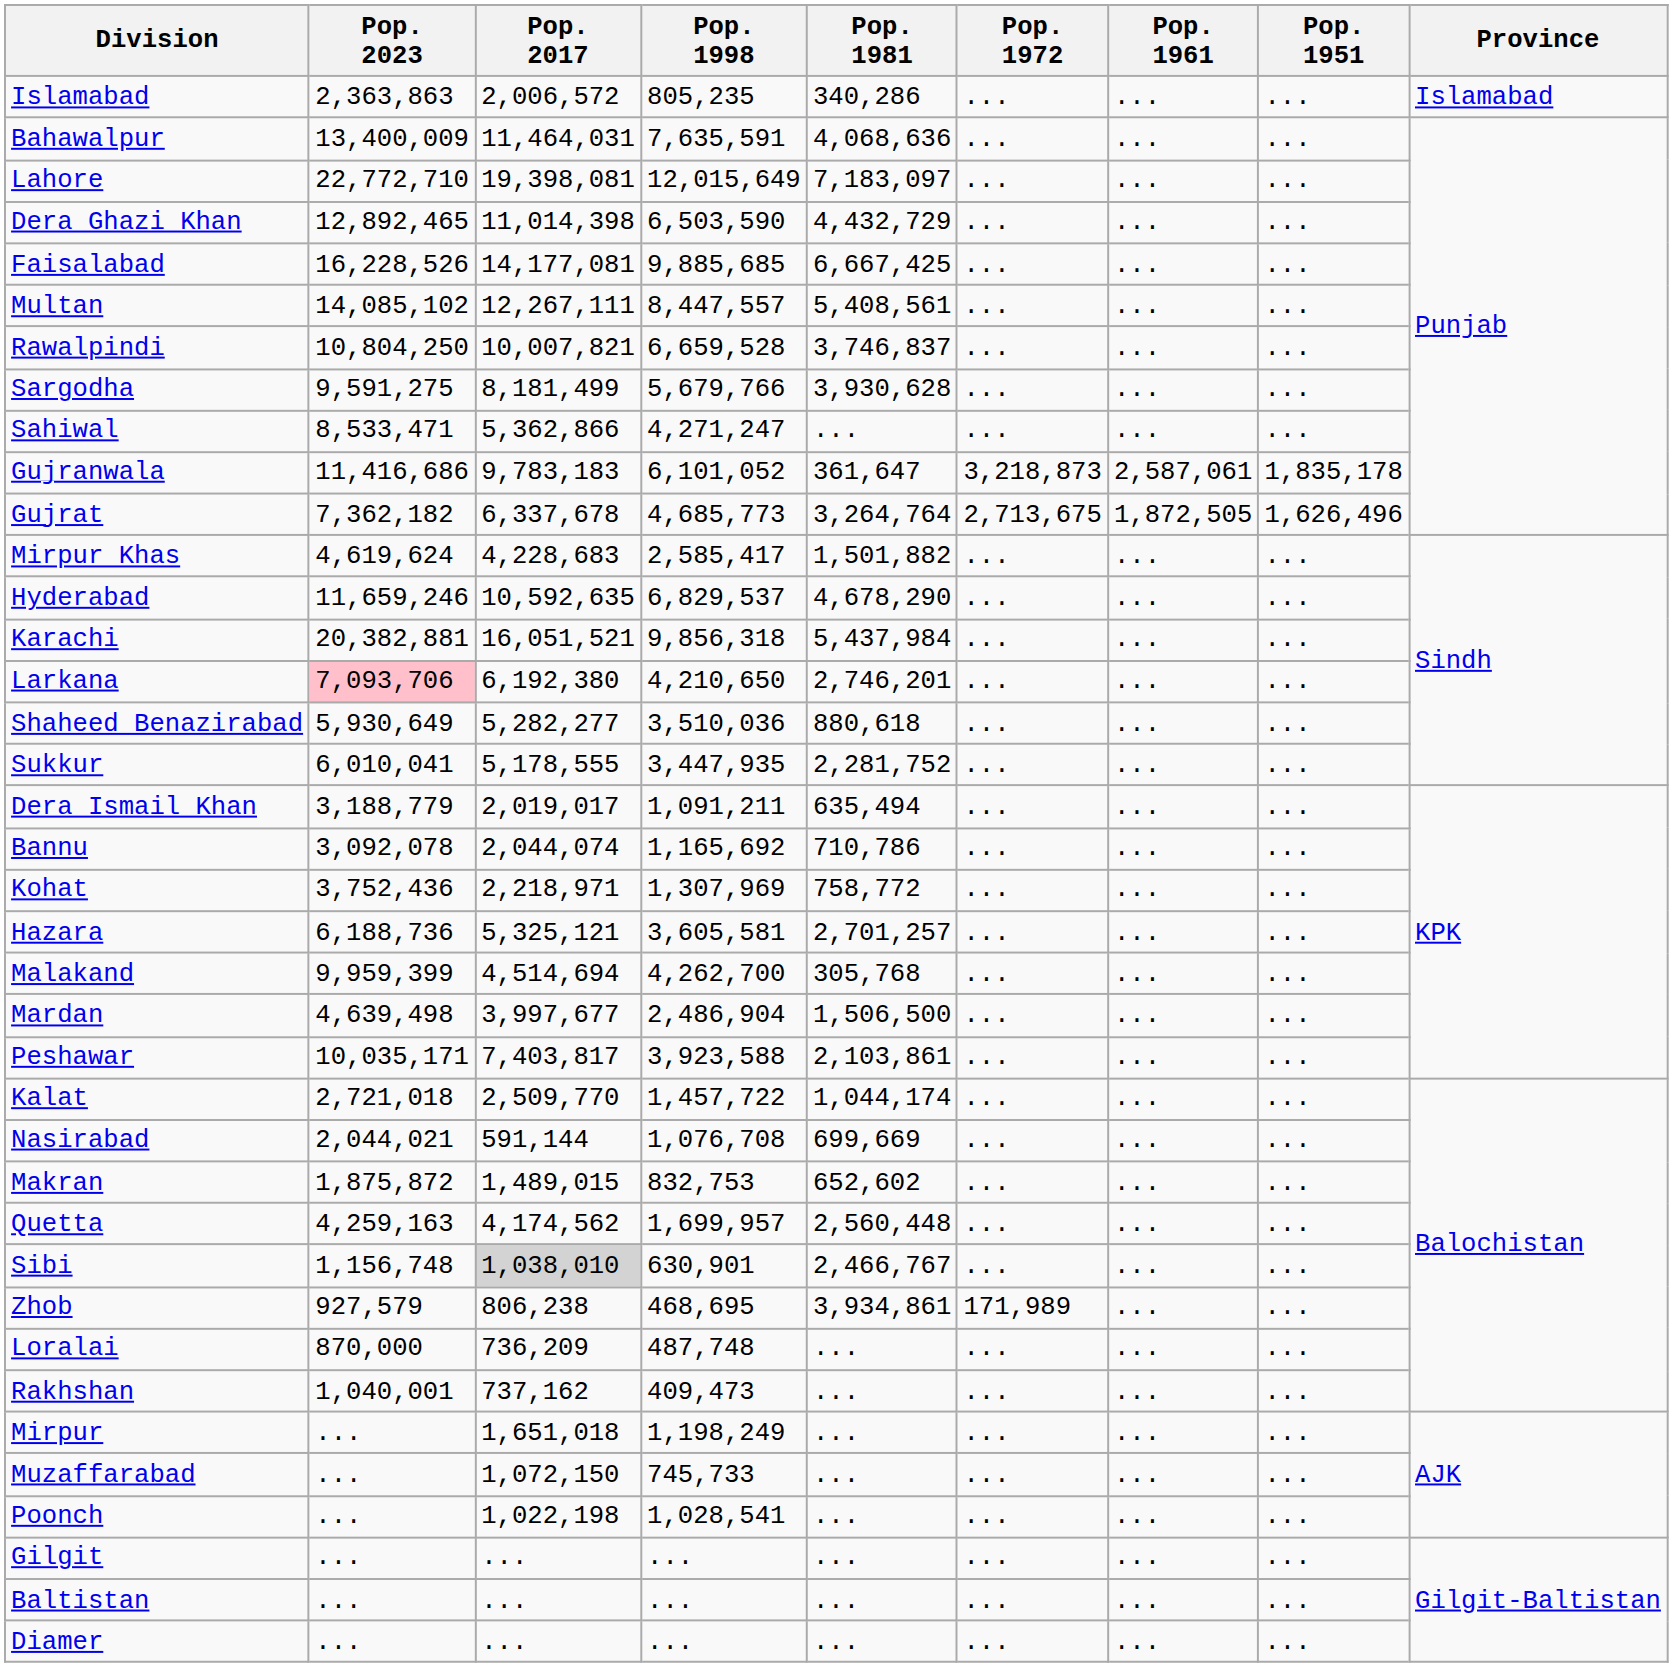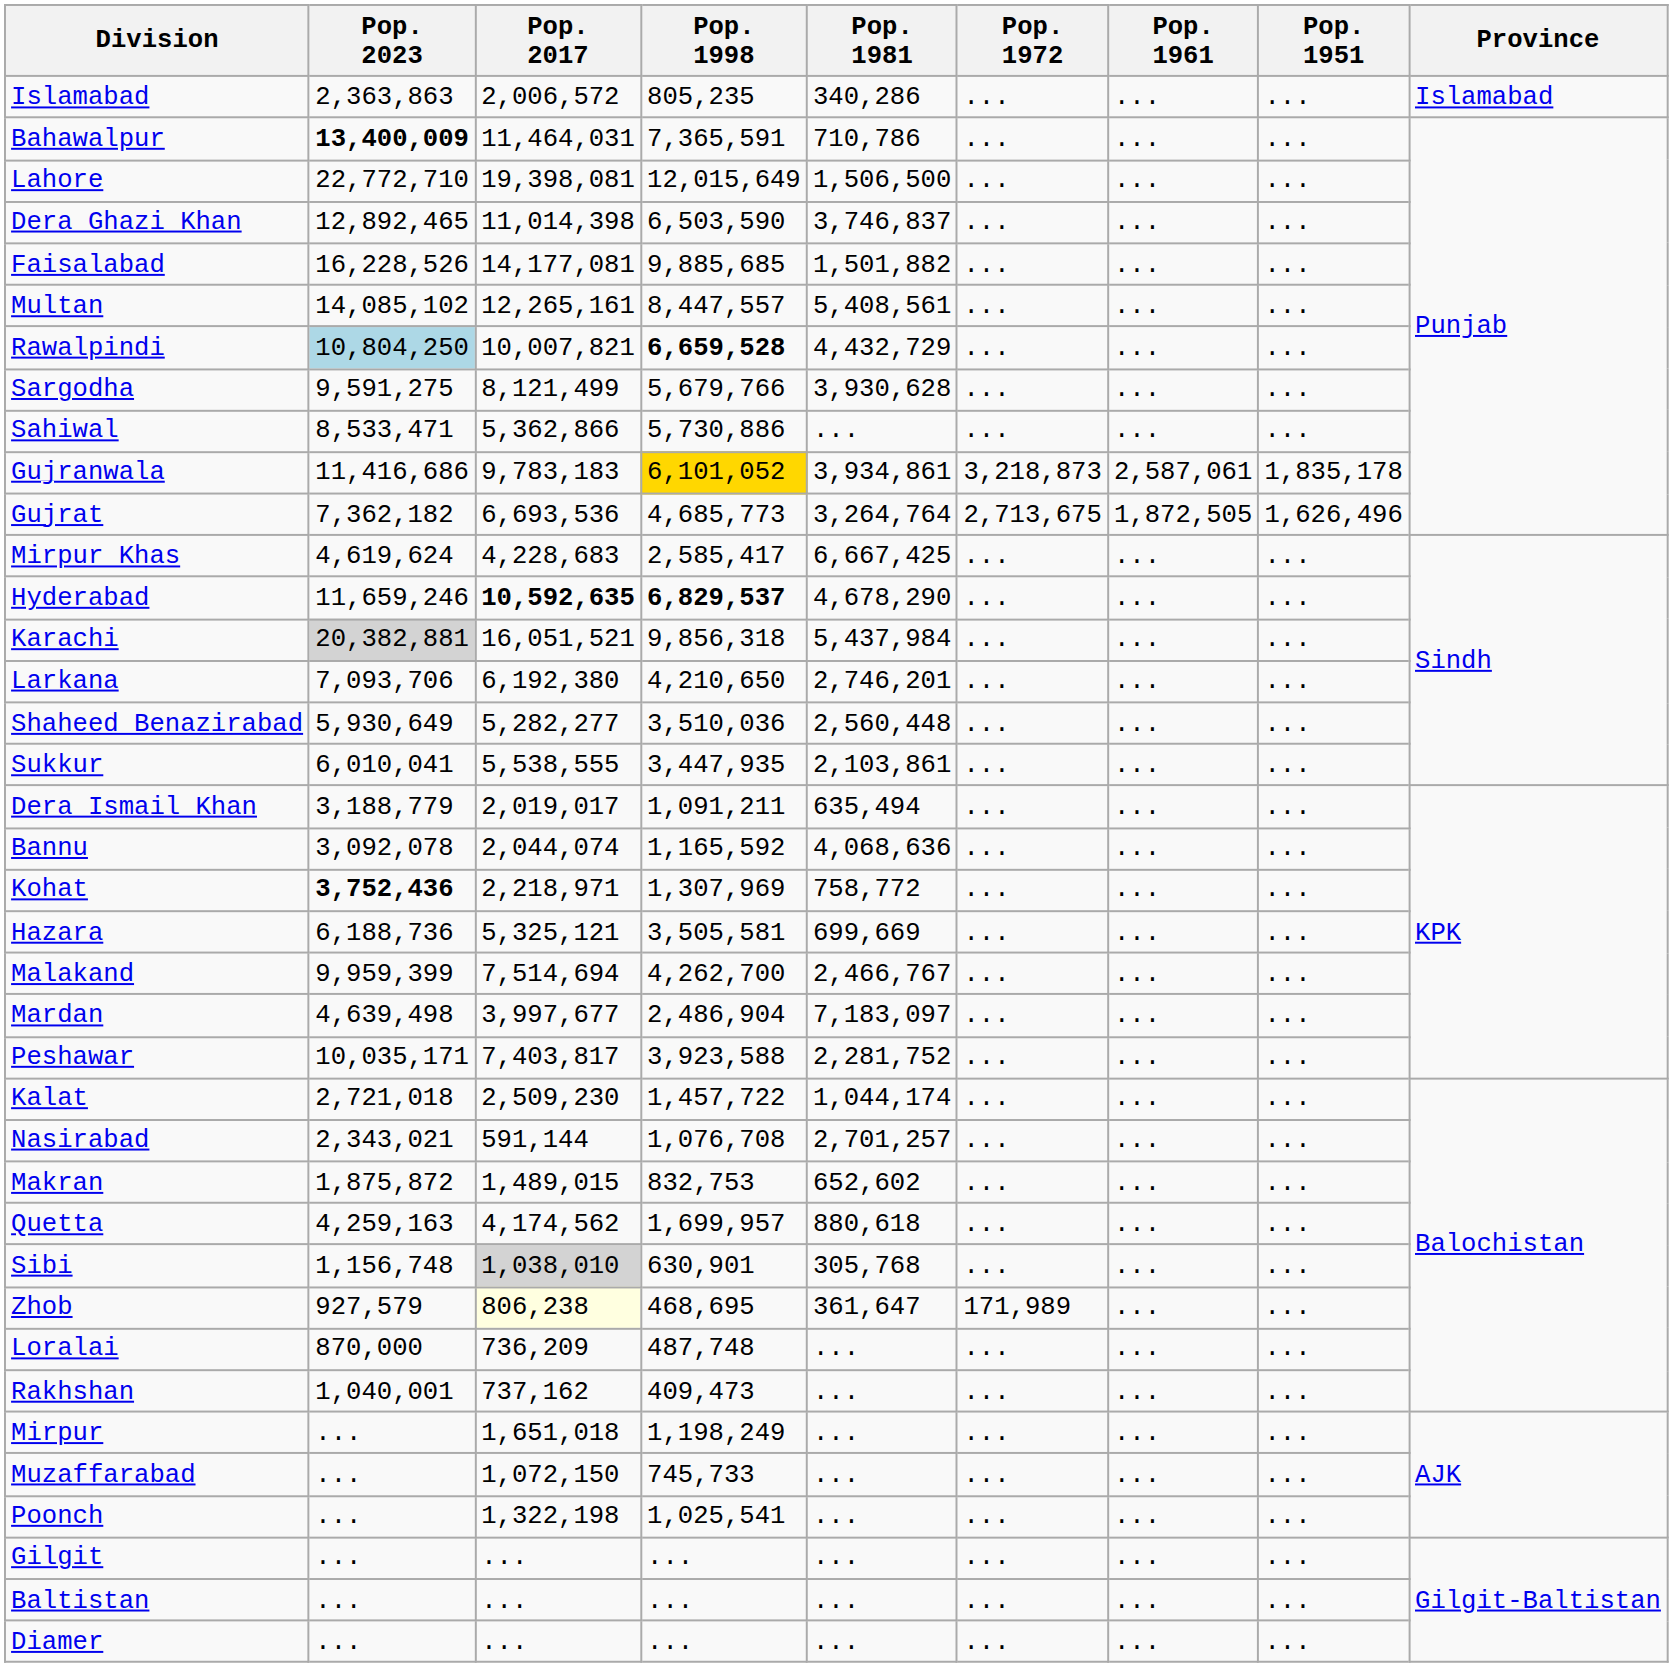Bahawalpur | Pop. 2023: normal -> bold
Bahawalpur | Pop. 1998: 7,635,591 -> 7,365,591
Bahawalpur | Pop. 1981: 4,068,636 -> 710,786
Lahore | Pop. 1981: 7,183,097 -> 1,506,500
Dera Ghazi Khan | Pop. 1981: 4,432,729 -> 3,746,837
Faisalabad | Pop. 1981: 6,667,425 -> 1,501,882
Multan | Pop. 2017: 12,267,111 -> 12,265,161
Rawalpindi | Pop. 2023: no background -> lightblue background
Rawalpindi | Pop. 1998: normal -> bold
Rawalpindi | Pop. 1981: 3,746,837 -> 4,432,729
Sargodha | Pop. 2017: 8,181,499 -> 8,121,499
Sahiwal | Pop. 1998: 4,271,247 -> 5,730,886
Gujranwala | Pop. 1998: no background -> gold background
Gujranwala | Pop. 1981: 361,647 -> 3,934,861
Gujrat | Pop. 2017: 6,337,678 -> 6,693,536
Mirpur Khas | Pop. 1981: 1,501,882 -> 6,667,425
Hyderabad | Pop. 2017: normal -> bold
Hyderabad | Pop. 1998: normal -> bold
Karachi | Pop. 2023: no background -> lightgrey background
Larkana | Pop. 2023: pink background -> no background
Shaheed Benazirabad | Pop. 1981: 880,618 -> 2,560,448
Sukkur | Pop. 2017: 5,178,555 -> 5,538,555
Sukkur | Pop. 1981: 2,281,752 -> 2,103,861
Bannu | Pop. 1998: 1,165,692 -> 1,165,592
Bannu | Pop. 1981: 710,786 -> 4,068,636
Kohat | Pop. 2023: normal -> bold
Hazara | Pop. 1998: 3,605,581 -> 3,505,581
Hazara | Pop. 1981: 2,701,257 -> 699,669
Malakand | Pop. 2017: 4,514,694 -> 7,514,694
Malakand | Pop. 1981: 305,768 -> 2,466,767
Mardan | Pop. 1981: 1,506,500 -> 7,183,097
Peshawar | Pop. 1981: 2,103,861 -> 2,281,752
Kalat | Pop. 2017: 2,509,770 -> 2,509,230
Nasirabad | Pop. 2023: 2,044,021 -> 2,343,021
Nasirabad | Pop. 1981: 699,669 -> 2,701,257
Quetta | Pop. 1981: 2,560,448 -> 880,618
Sibi | Pop. 1981: 2,466,767 -> 305,768
Zhob | Pop. 2017: no background -> lightyellow background
Zhob | Pop. 1981: 3,934,861 -> 361,647
Poonch | Pop. 2017: 1,022,198 -> 1,322,198
Poonch | Pop. 1998: 1,028,541 -> 1,025,541
